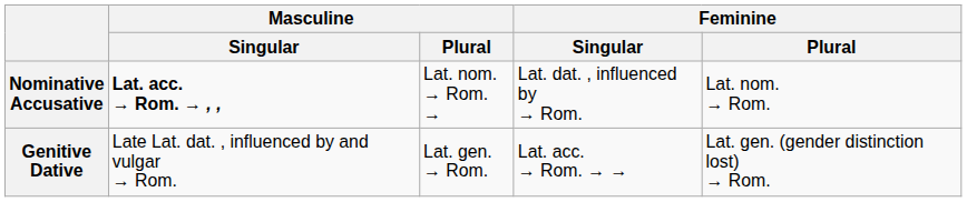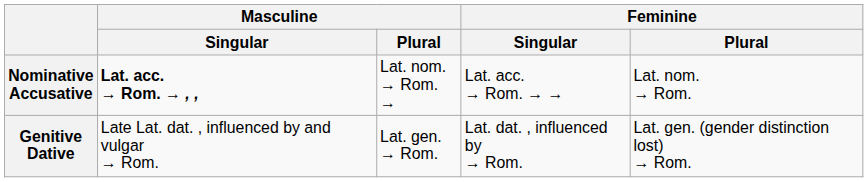Nominative Accusative | Feminine / Singular: Lat. dat. , influenced by → Rom. -> Lat. acc. → Rom. → →
Genitive Dative | Feminine / Singular: Lat. acc. → Rom. → → -> Lat. dat. , influenced by → Rom.
